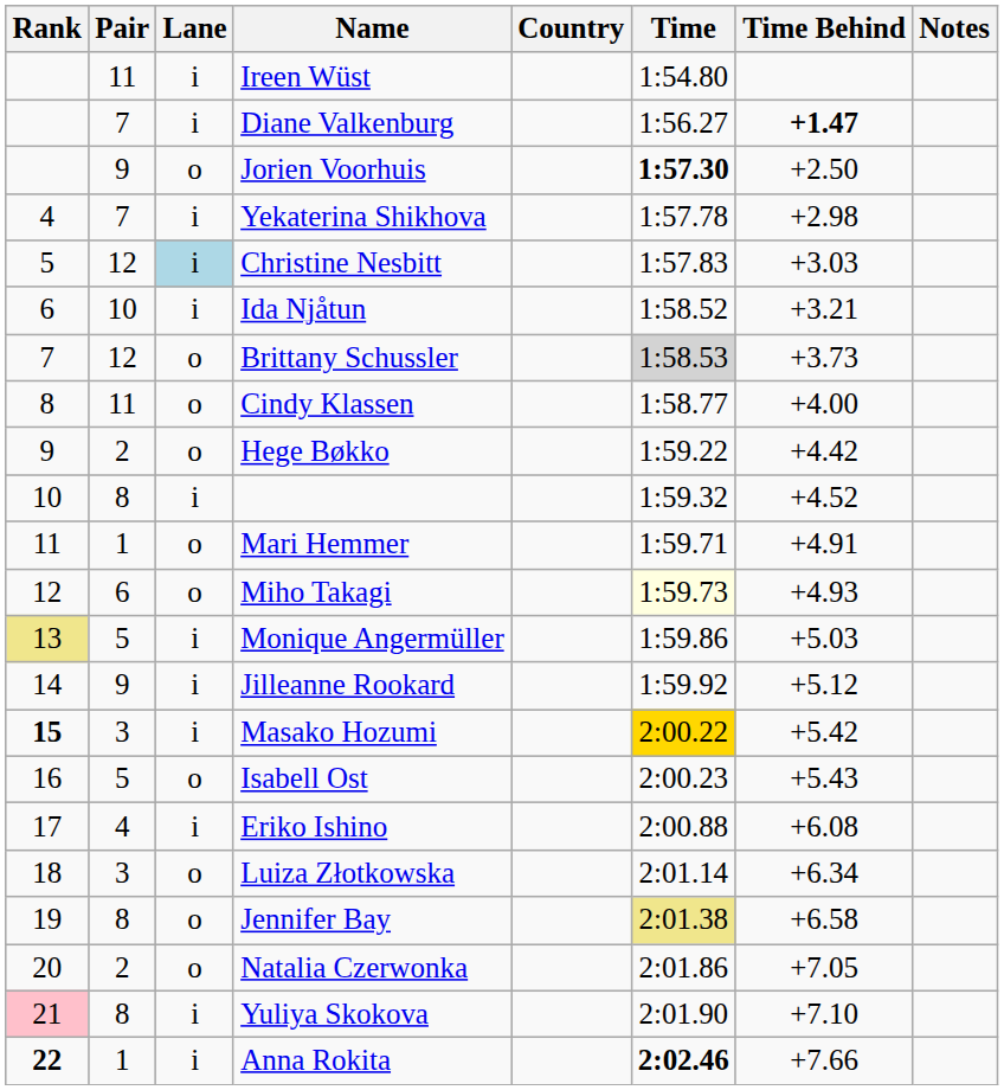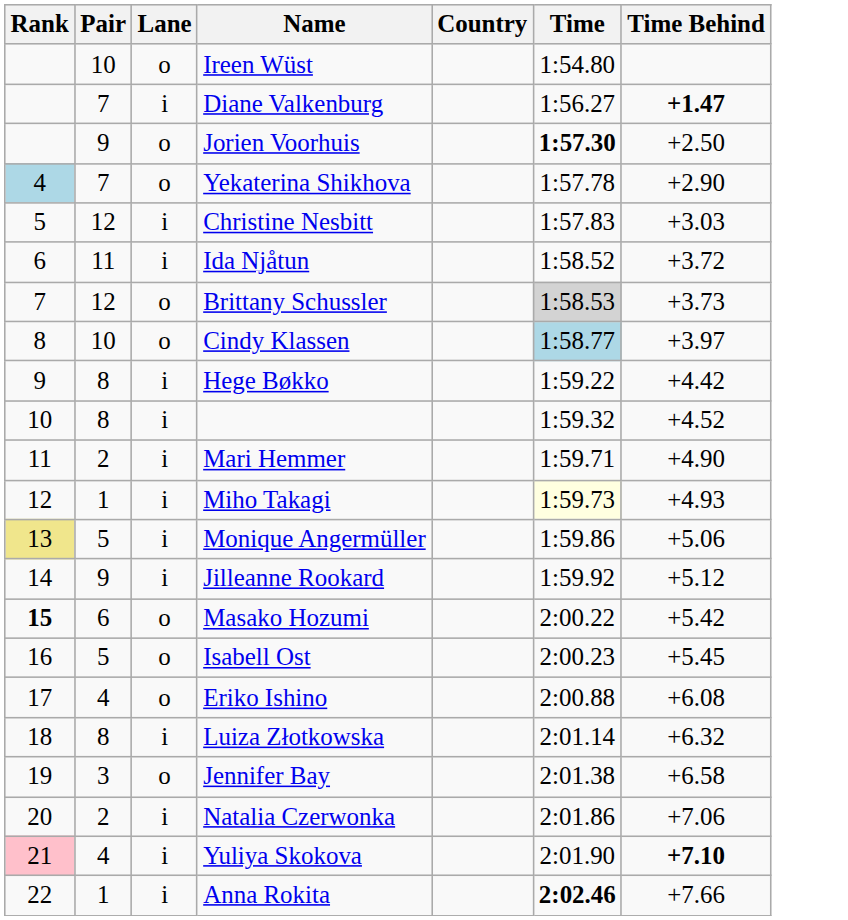- column: Notes
Ireen Wüst | Pair: 11 -> 10
Ireen Wüst | Lane: i -> o
Yekaterina Shikhova | Rank: no background -> lightblue background
Yekaterina Shikhova | Lane: i -> o
Yekaterina Shikhova | Time Behind: +2.98 -> +2.90
Christine Nesbitt | Lane: lightblue background -> no background
Ida Njåtun | Pair: 10 -> 11
Ida Njåtun | Time Behind: +3.21 -> +3.72
Cindy Klassen | Pair: 11 -> 10
Cindy Klassen | Time: no background -> lightblue background
Cindy Klassen | Time Behind: +4.00 -> +3.97
Hege Bøkko | Pair: 2 -> 8
Hege Bøkko | Lane: o -> i
Mari Hemmer | Pair: 1 -> 2
Mari Hemmer | Lane: o -> i
Mari Hemmer | Time Behind: +4.91 -> +4.90
Miho Takagi | Pair: 6 -> 1
Miho Takagi | Lane: o -> i
Monique Angermüller | Time Behind: +5.03 -> +5.06
Masako Hozumi | Pair: 3 -> 6
Masako Hozumi | Lane: i -> o
Masako Hozumi | Time: gold background -> no background
Isabell Ost | Time Behind: +5.43 -> +5.45
Eriko Ishino | Lane: i -> o
Luiza Złotkowska | Pair: 3 -> 8
Luiza Złotkowska | Lane: o -> i
Luiza Złotkowska | Time Behind: +6.34 -> +6.32
Jennifer Bay | Pair: 8 -> 3
Jennifer Bay | Time: khaki background -> no background
Natalia Czerwonka | Lane: o -> i
Natalia Czerwonka | Time Behind: +7.05 -> +7.06
Yuliya Skokova | Pair: 8 -> 4
Yuliya Skokova | Time Behind: normal -> bold
Anna Rokita | Rank: bold -> normal
